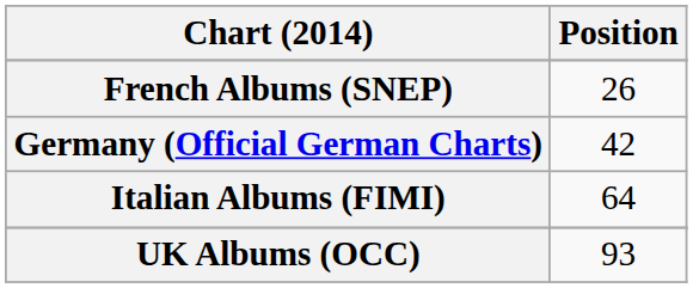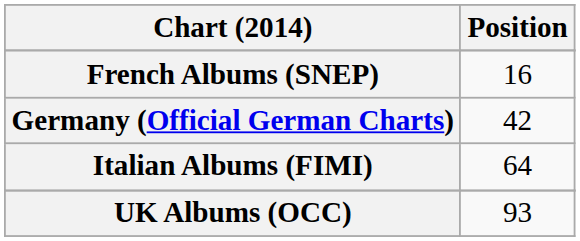French Albums (SNEP) | Position: 26 -> 16
